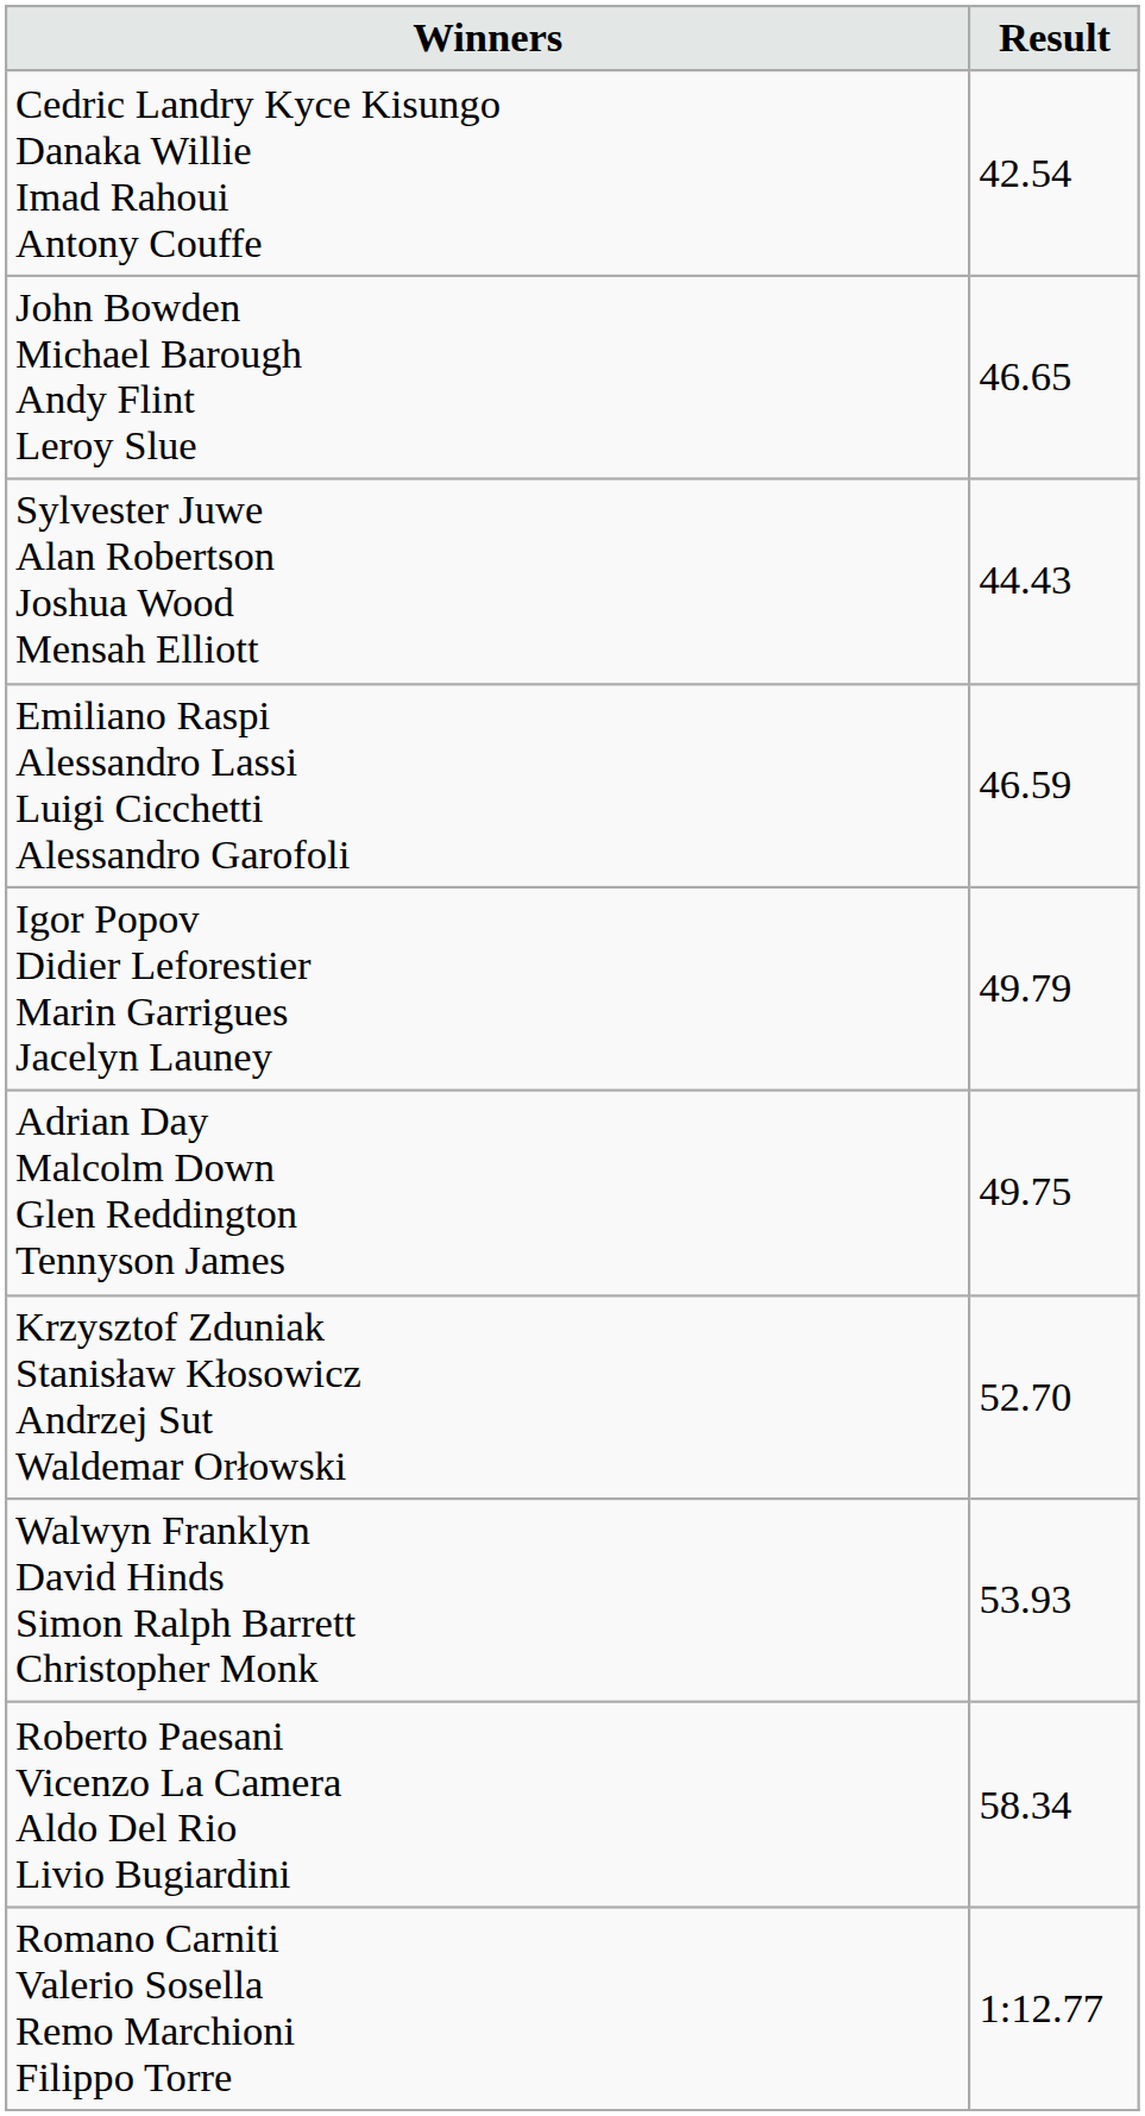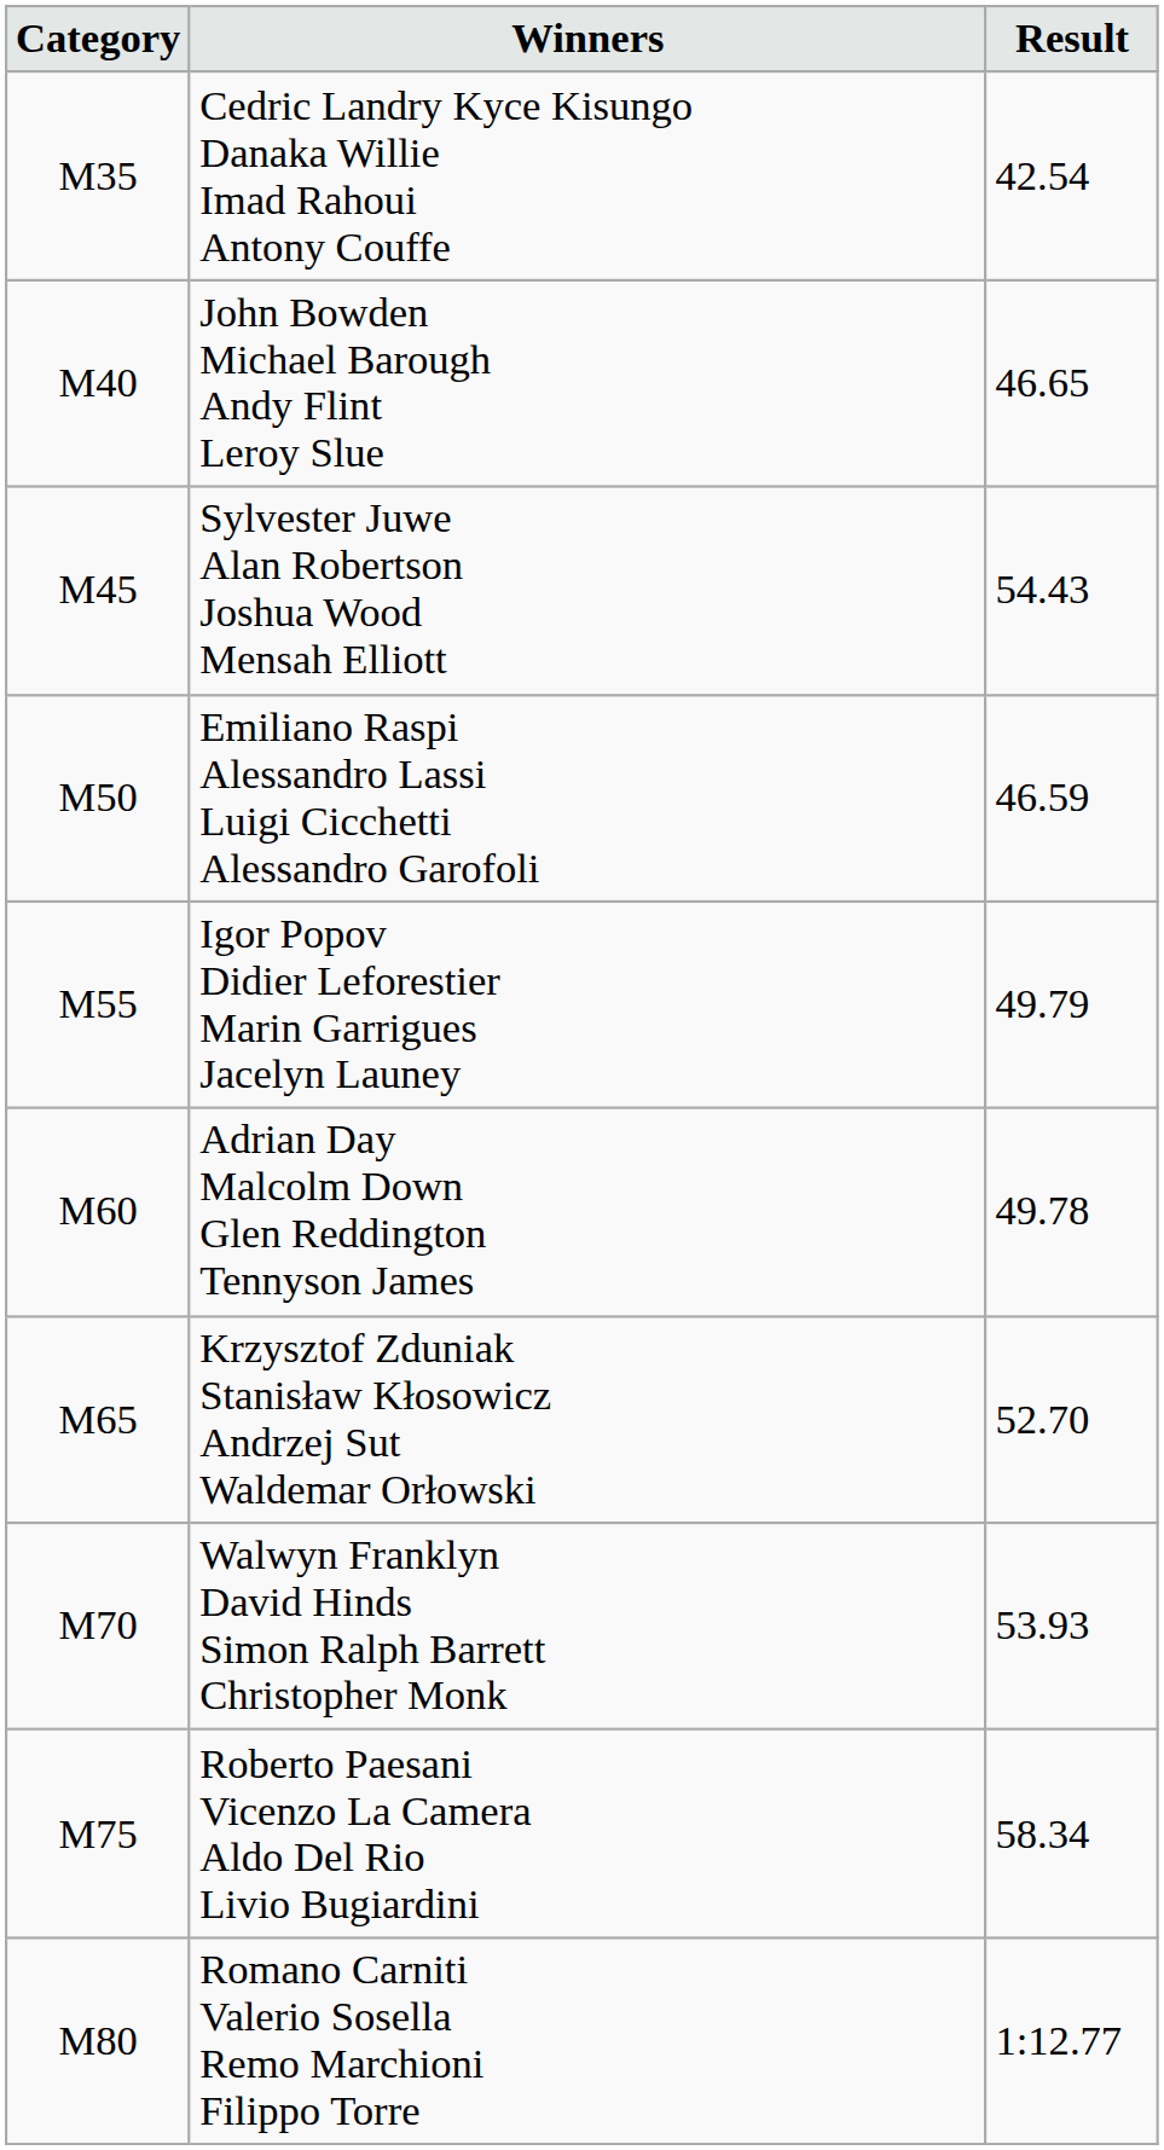+ column: Category | M35 | M40 | M45 | M50 | M55 | M60 | M65 | M70 | M75 | M80
Sylvester Juwe Alan Robertson Joshua Wood Mensah Elliott | Result: 44.43 -> 54.43
Adrian Day Malcolm Down Glen Reddington Tennyson James | Result: 49.75 -> 49.78
